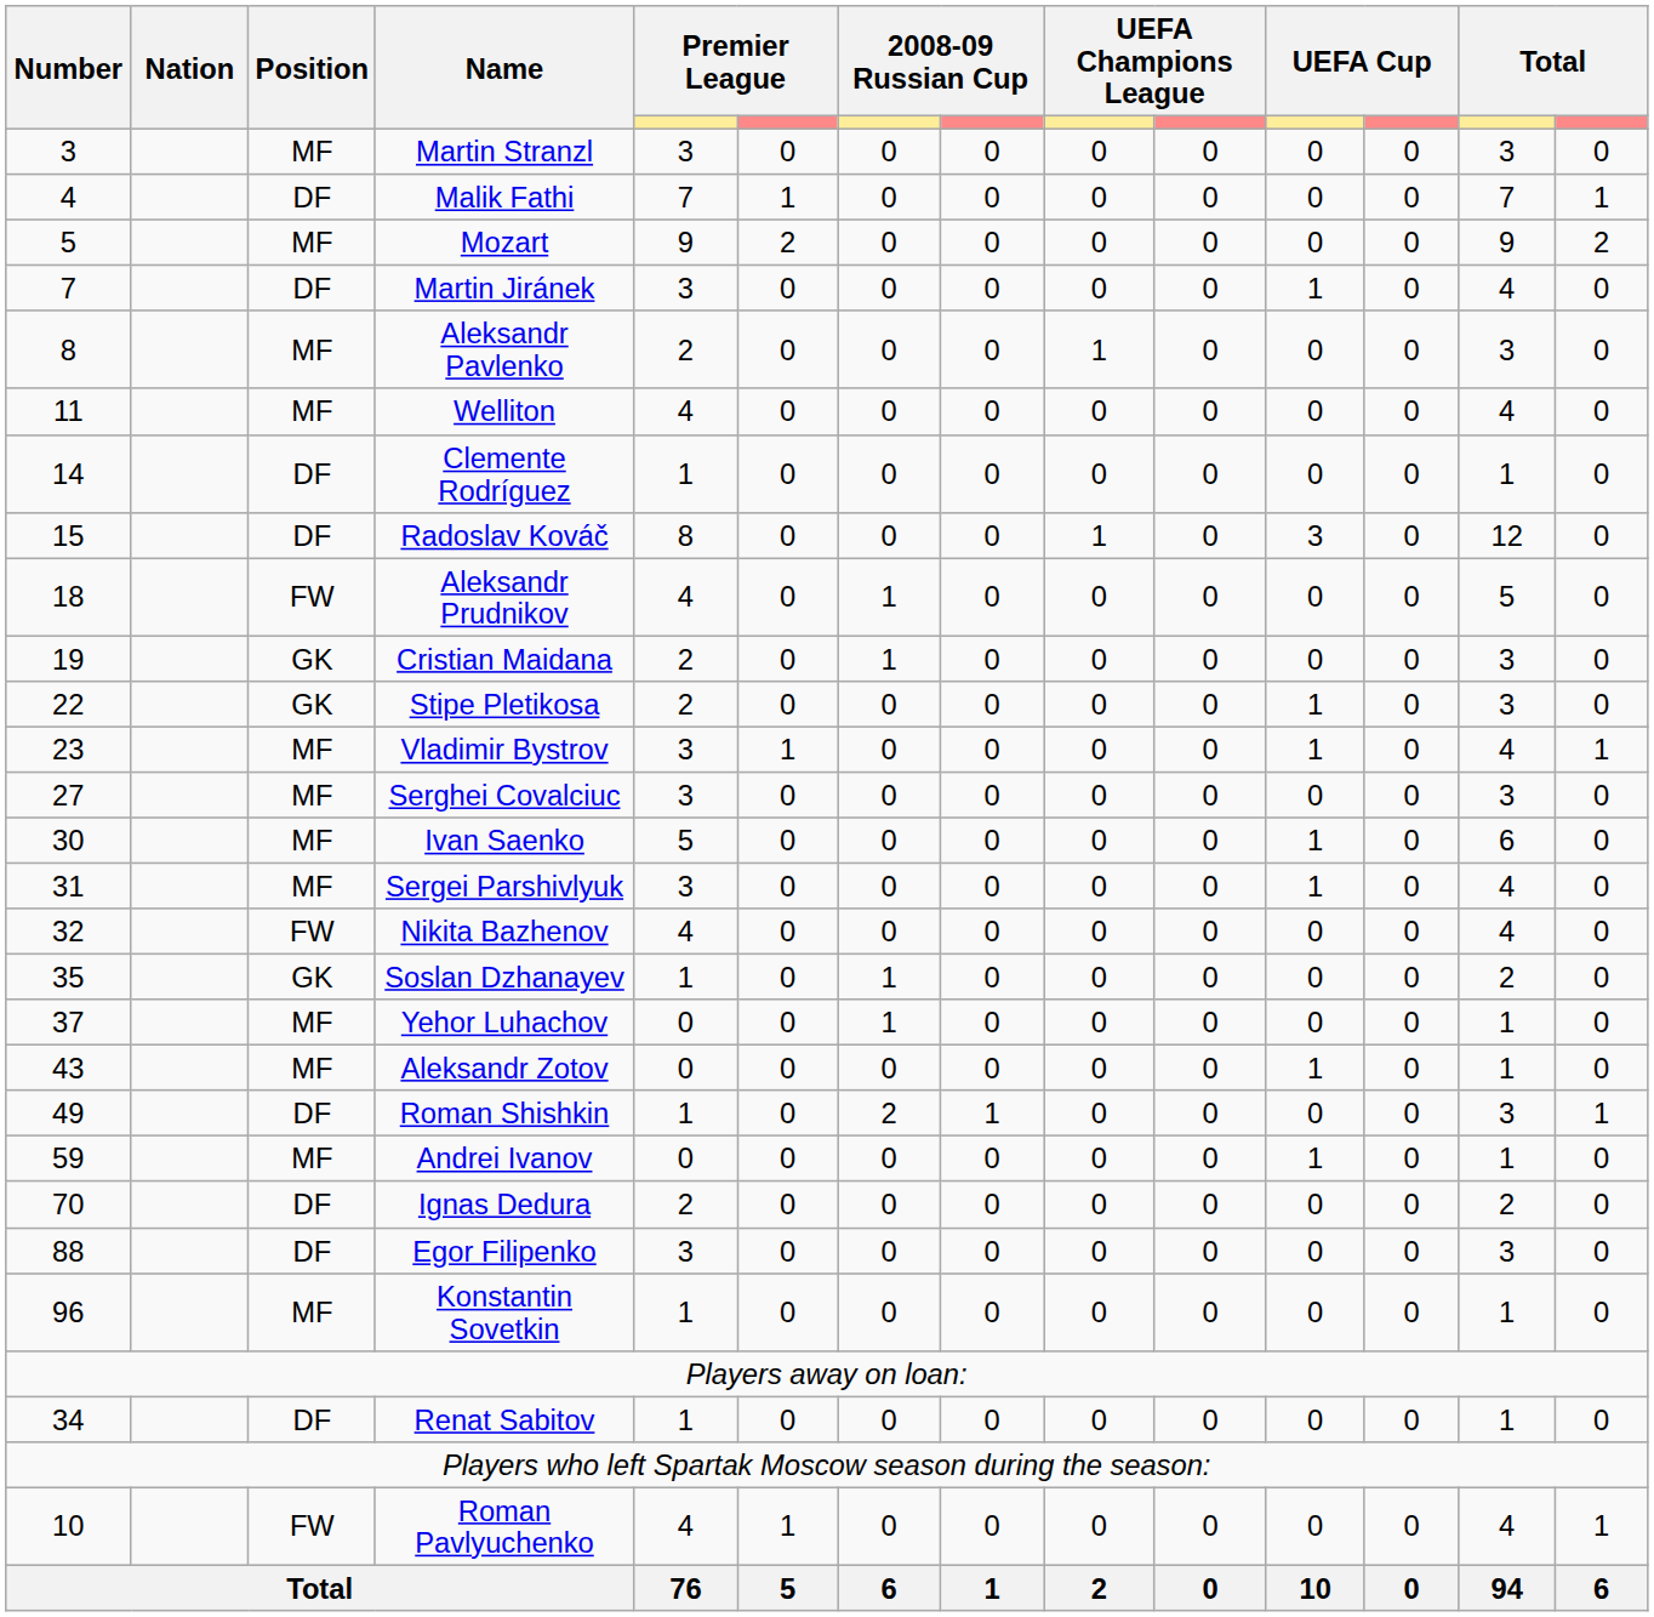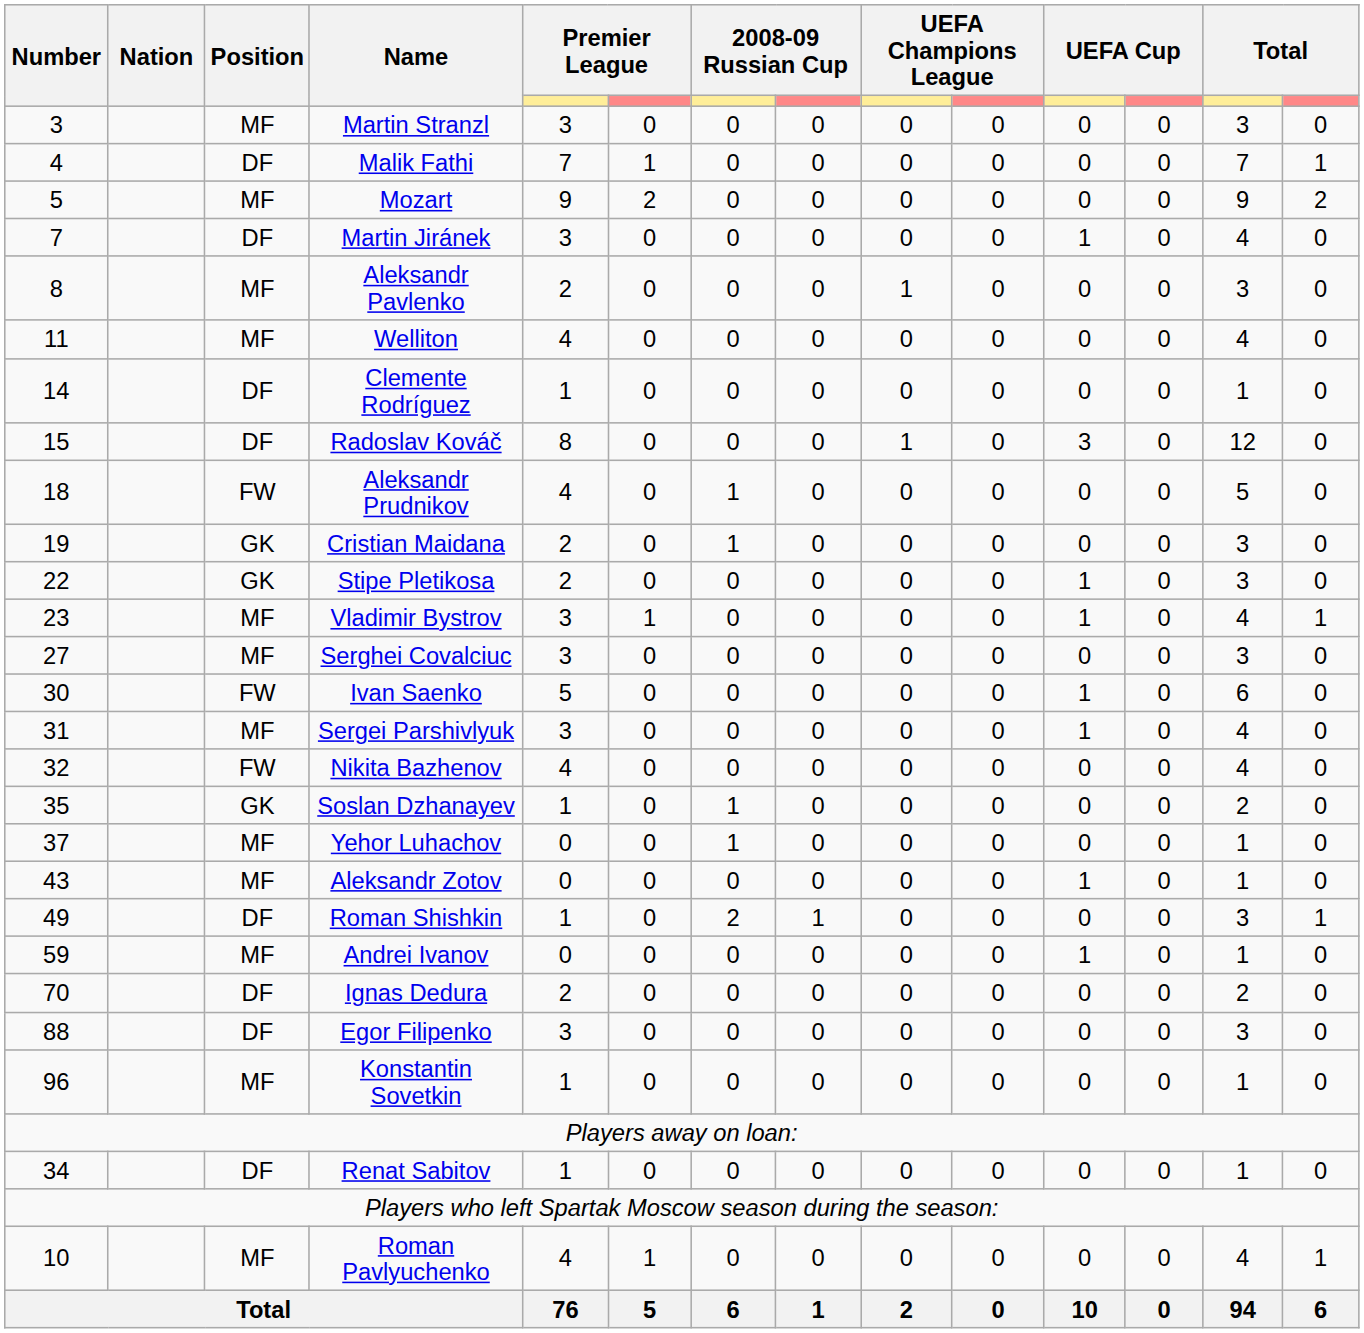Ivan Saenko | Position: MF -> FW
Roman Pavlyuchenko | Position: FW -> MF
